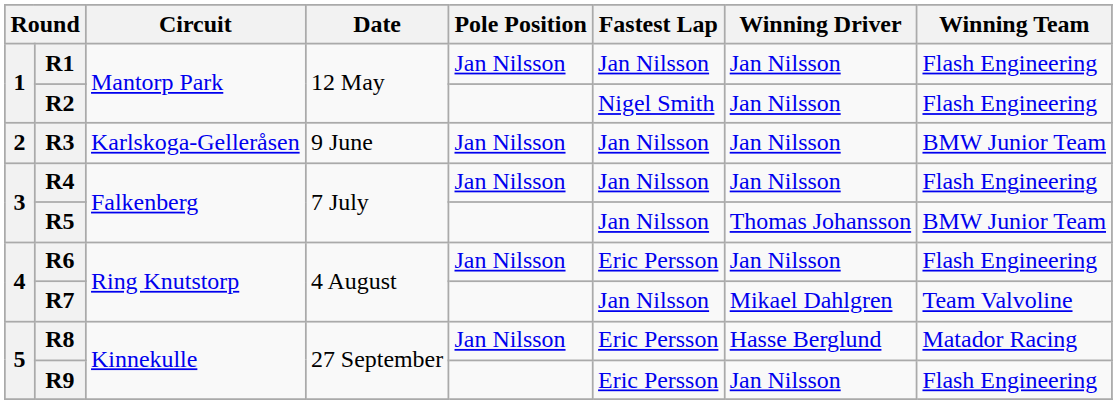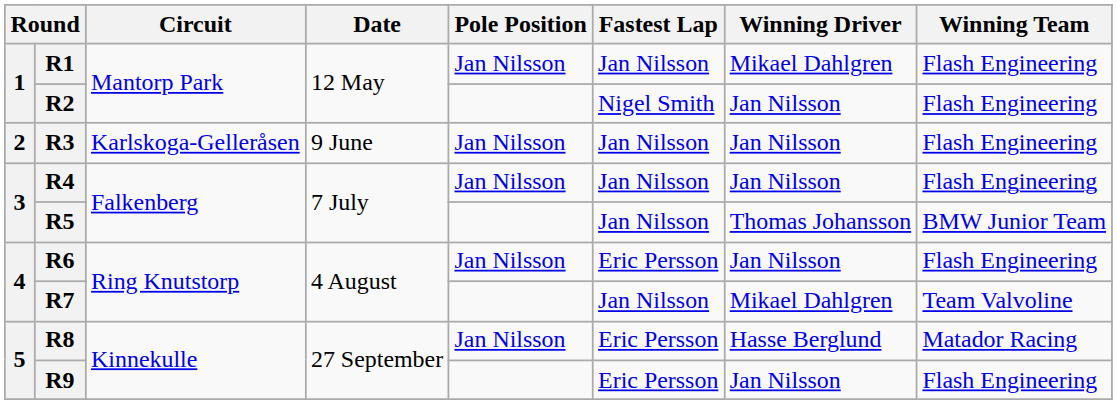R1 | Winning Driver: Jan Nilsson -> Mikael Dahlgren
R3 | Winning Team: BMW Junior Team -> Flash Engineering
